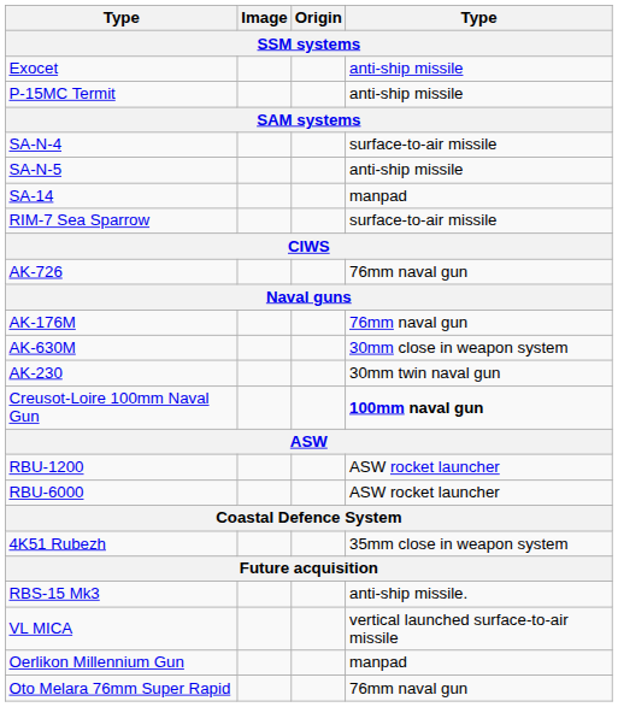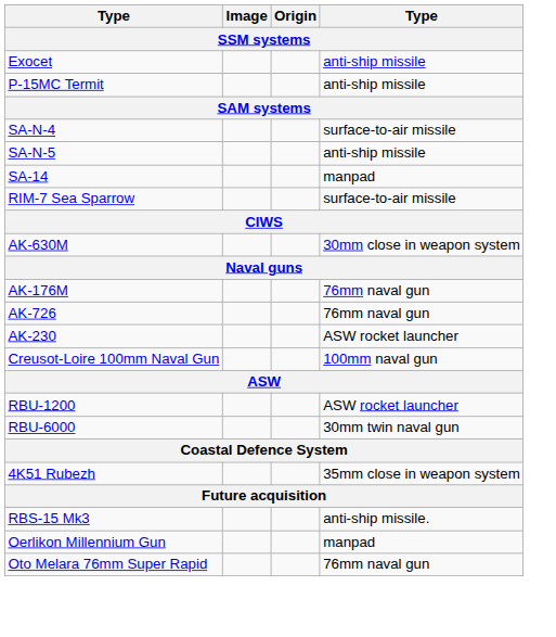rows swapped: AK-630M <-> AK-726
AK-230 | column 4: 30mm twin naval gun -> ASW rocket launcher
Creusot-Loire 100mm Naval Gun | column 4: bold -> normal
RBU-6000 | column 4: ASW rocket launcher -> 30mm twin naval gun
- row: VL MICA | vertical launched surface-to-air missile
